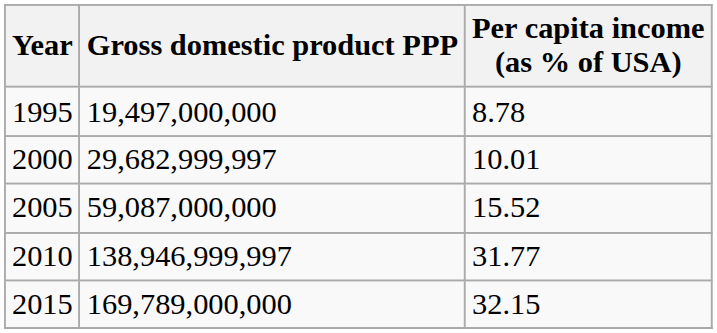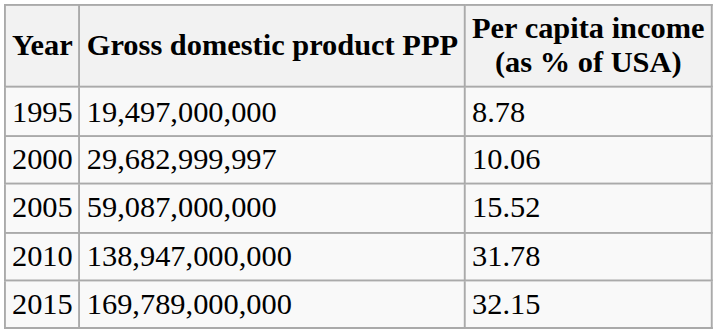2000 | Per capita income (as % of USA): 10.01 -> 10.06
2010 | Gross domestic product PPP: 138,946,999,997 -> 138,947,000,000
2010 | Per capita income (as % of USA): 31.77 -> 31.78
